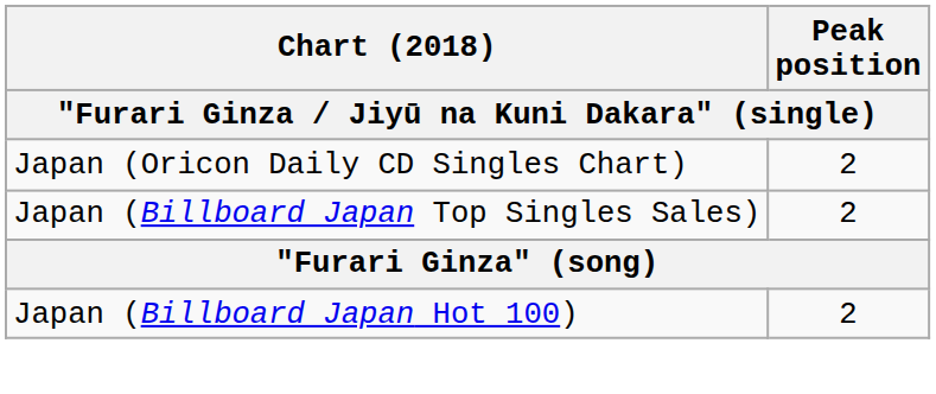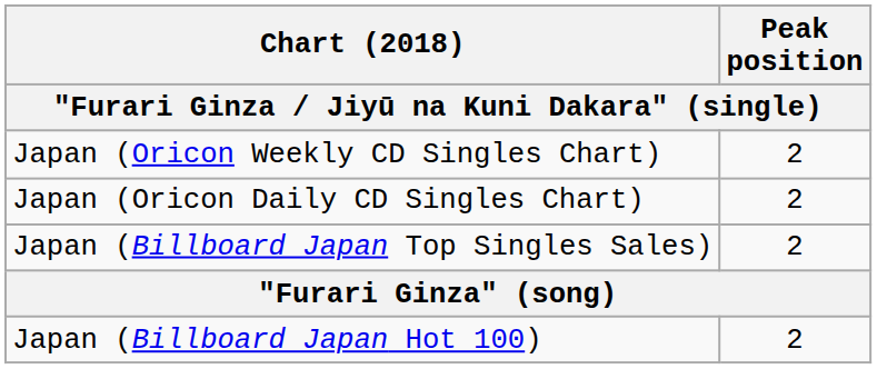+ row: Japan (Oricon Weekly CD Singles Chart) | 2
